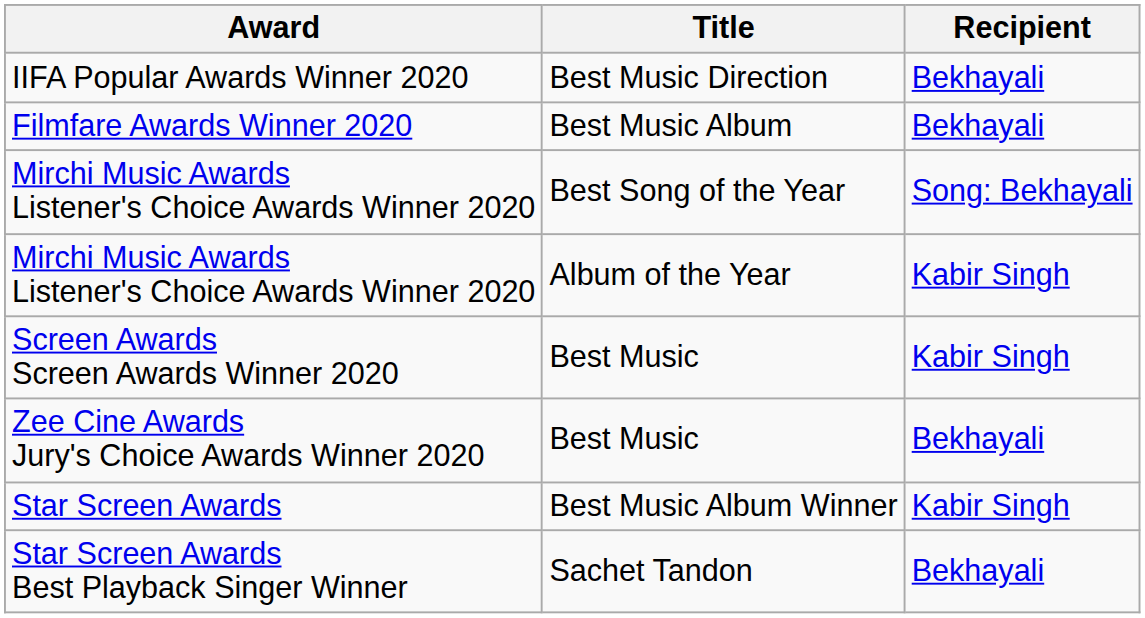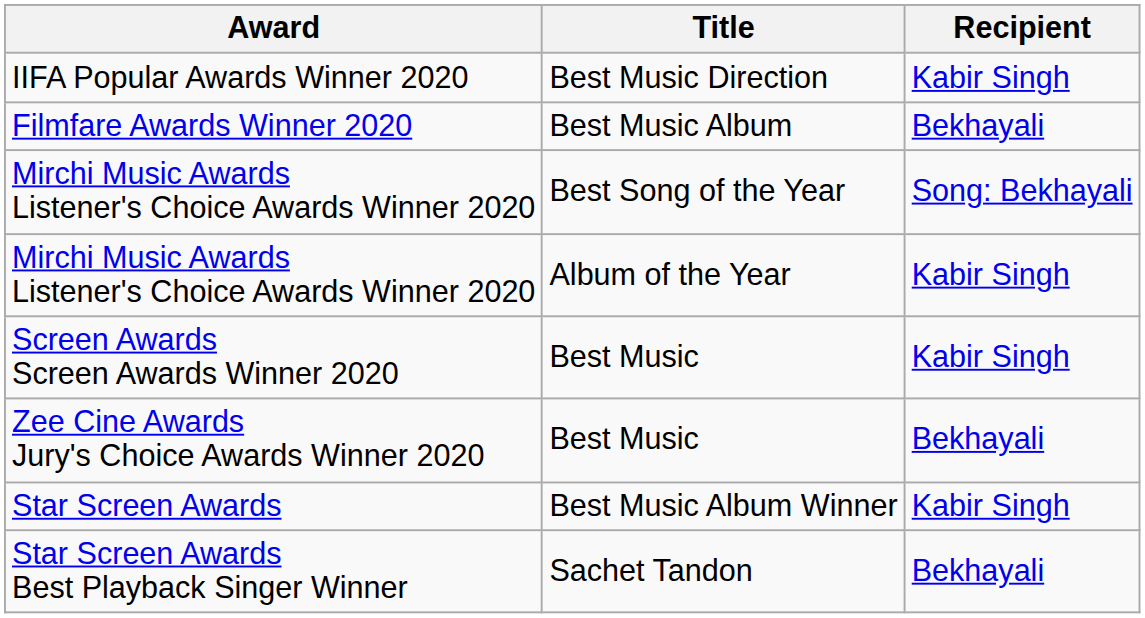IIFA Popular Awards Winner 2020 | Recipient: Bekhayali -> Kabir Singh
